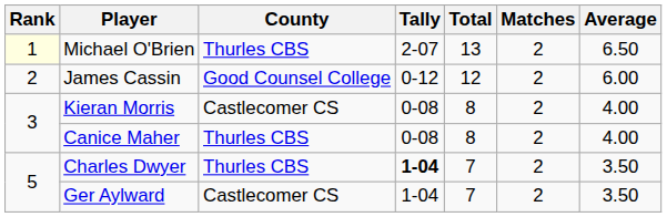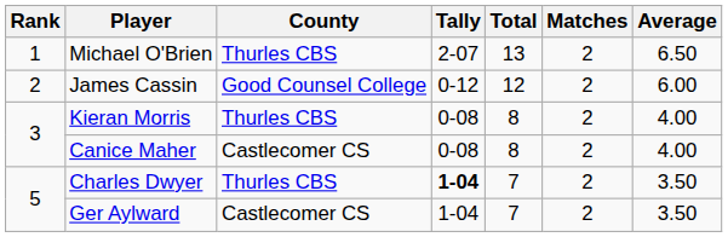Michael O'Brien | Rank: lightyellow background -> no background
Kieran Morris | County: Castlecomer CS -> Thurles CBS
Canice Maher | County: Thurles CBS -> Castlecomer CS
